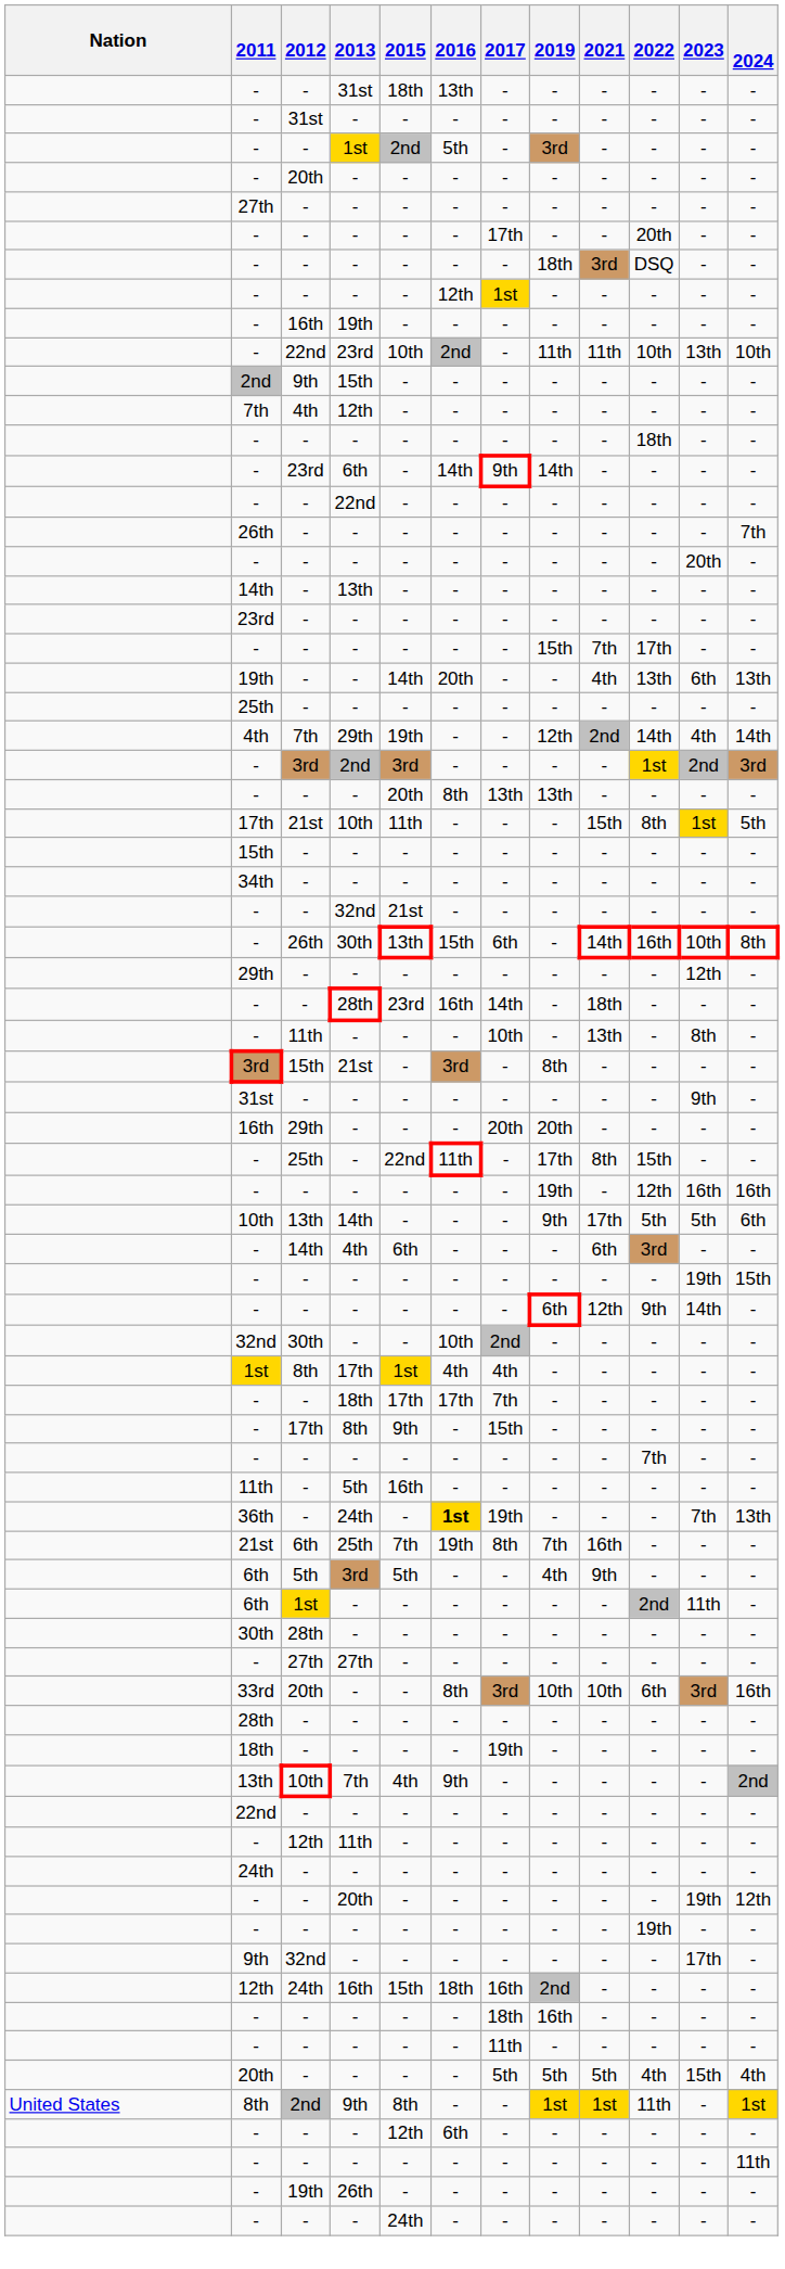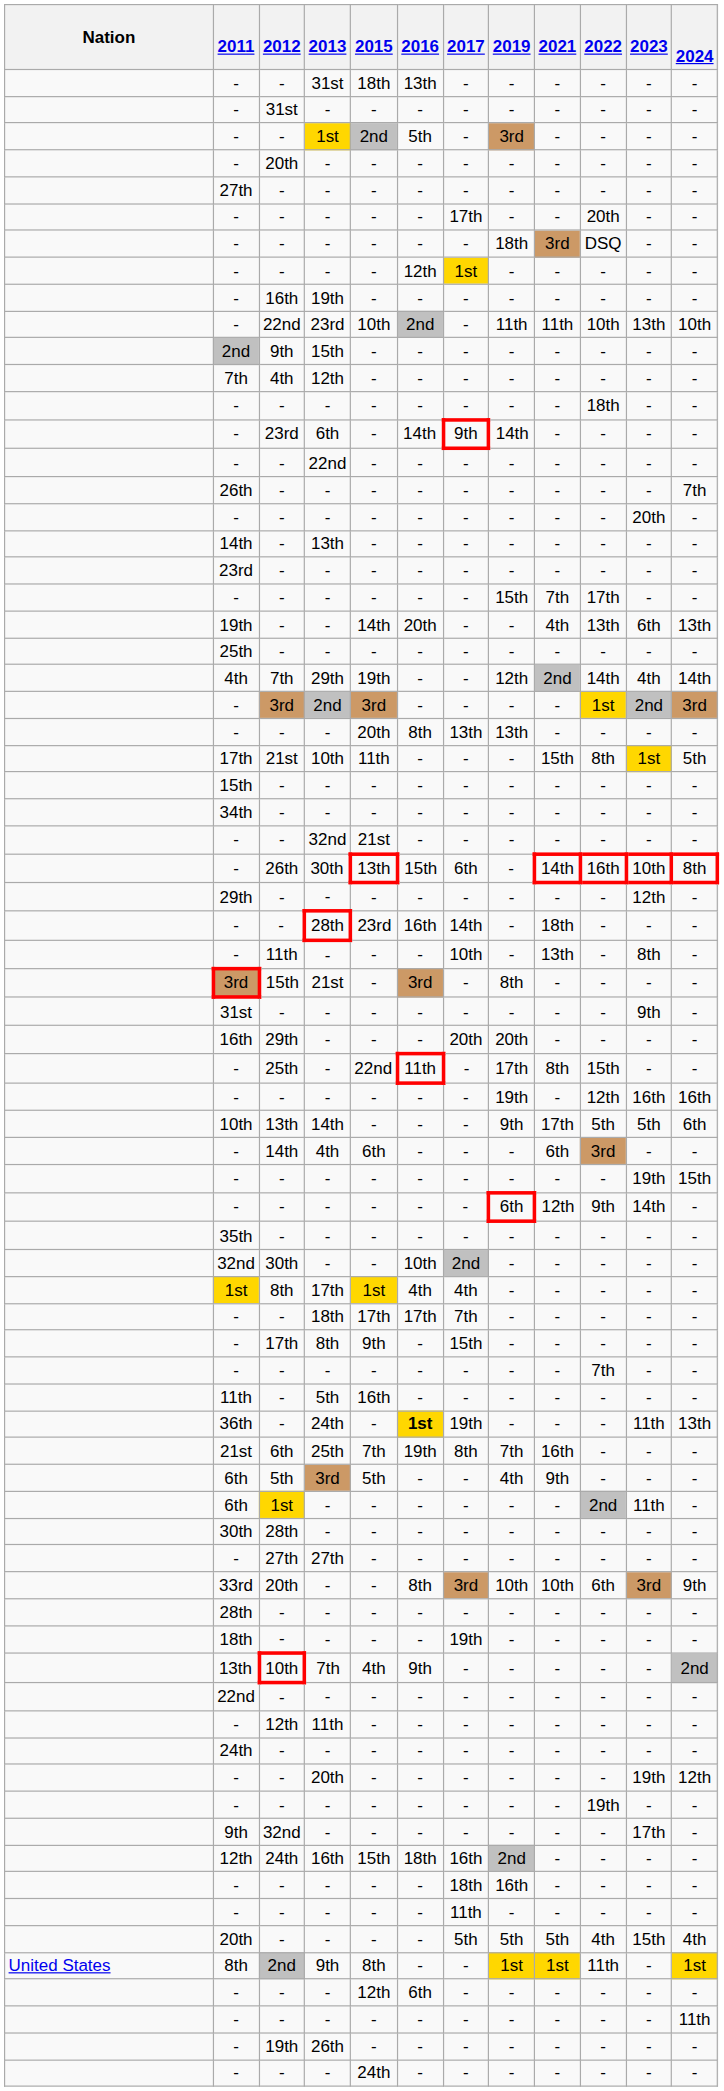+ row: 35th | - | - | - | - | - | - | - | - | - | -
36th | 2023: 7th -> 11th
33rd | 2024: 16th -> 9th
